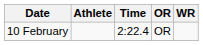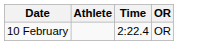- column: WR
